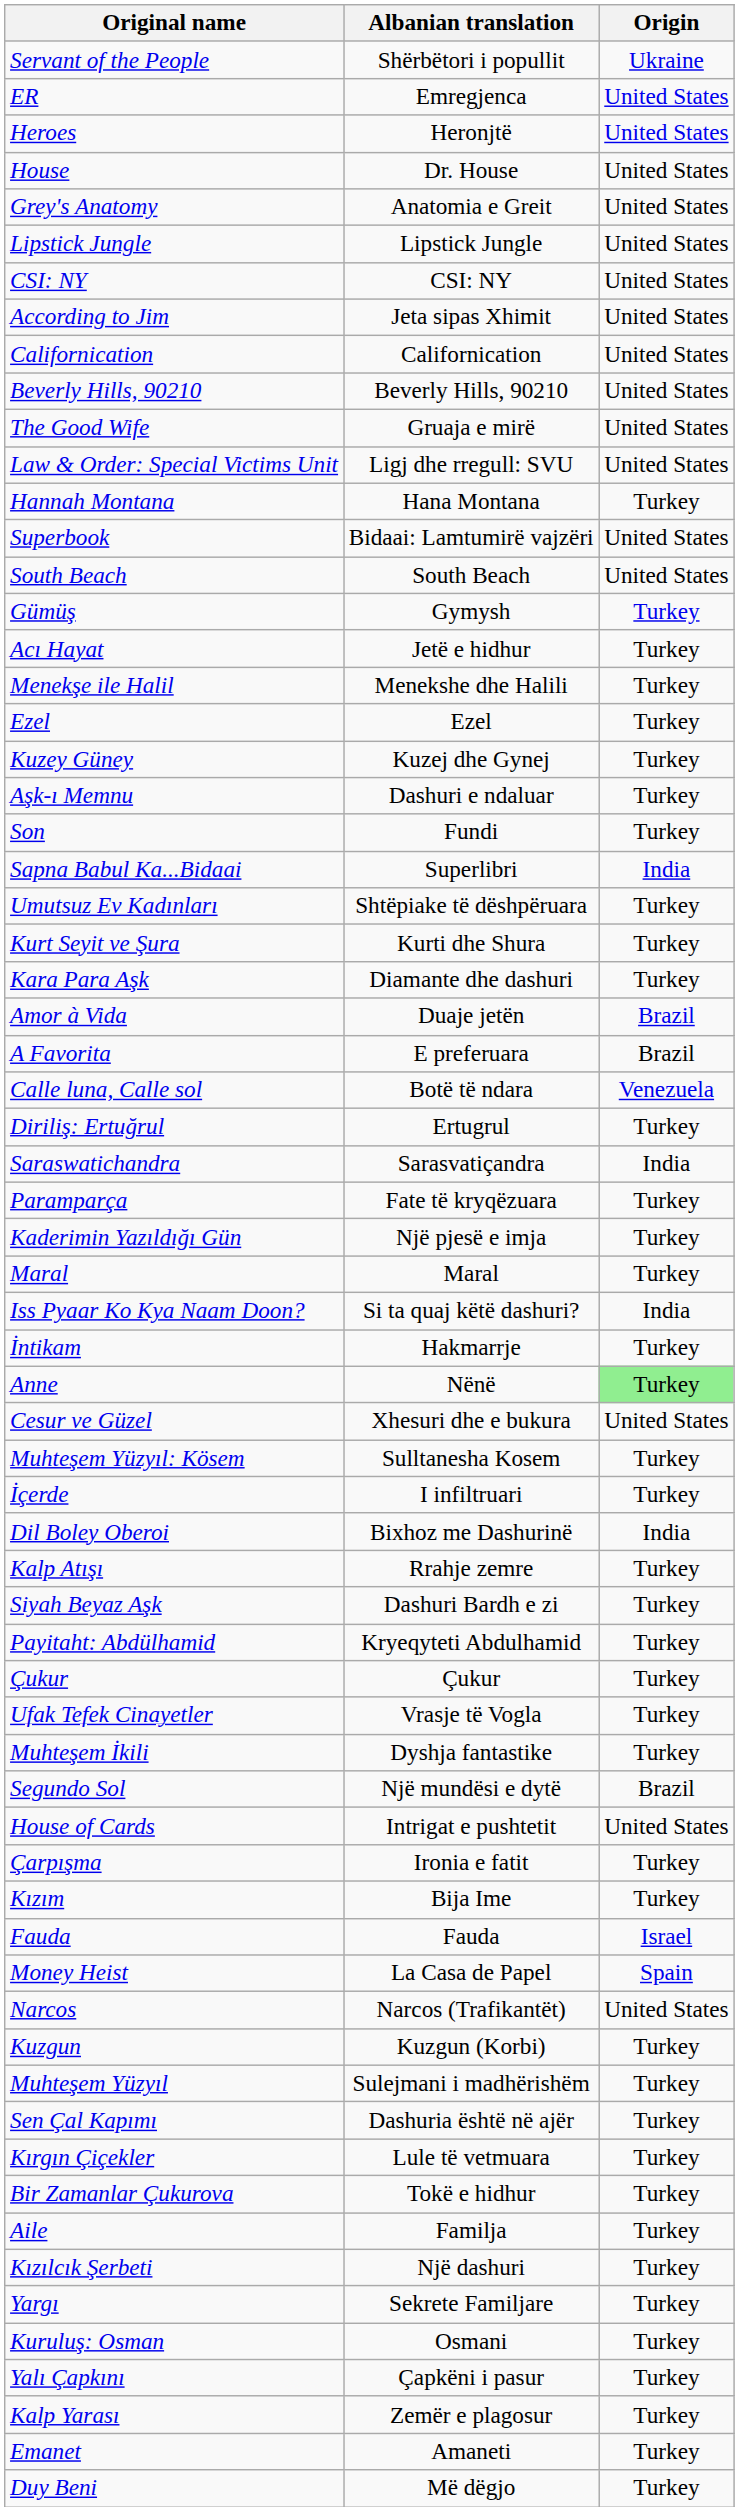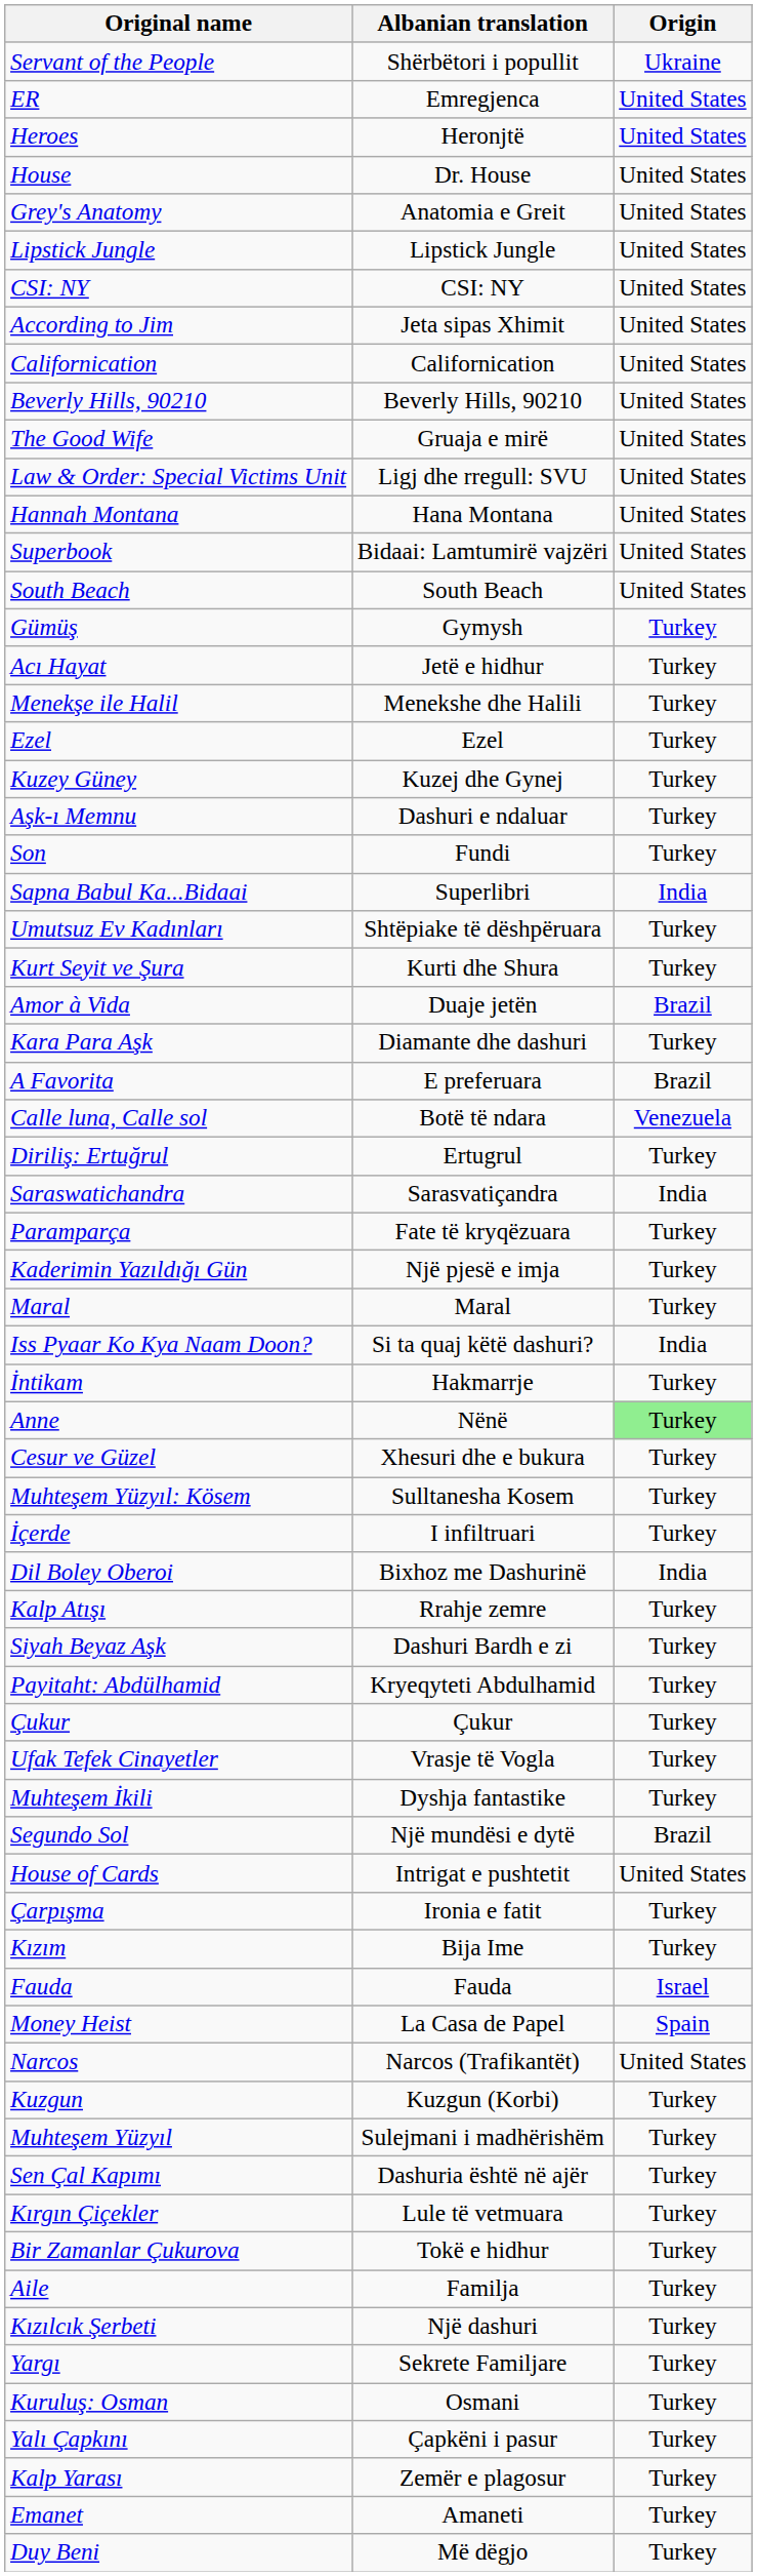Hannah Montana | Origin: Turkey -> United States
rows swapped: Kara Para Aşk <-> Amor à Vida
Cesur ve Güzel | Origin: United States -> Turkey
